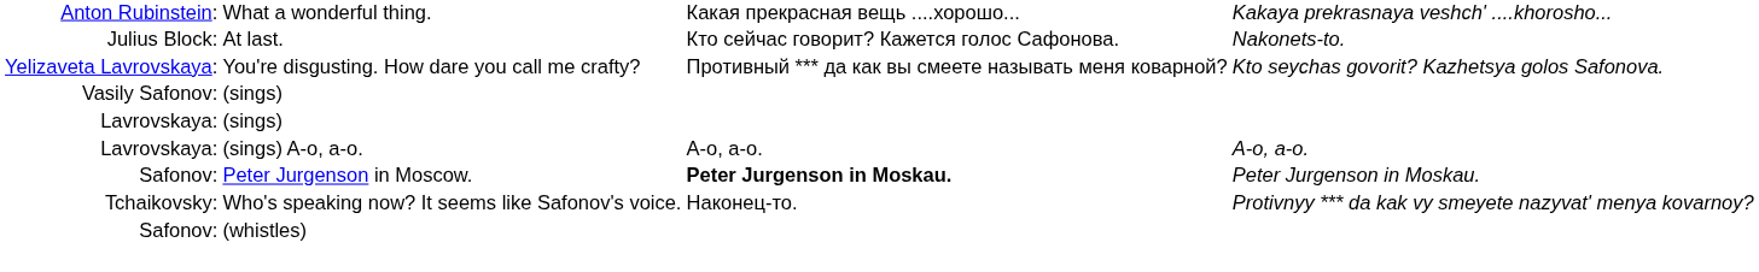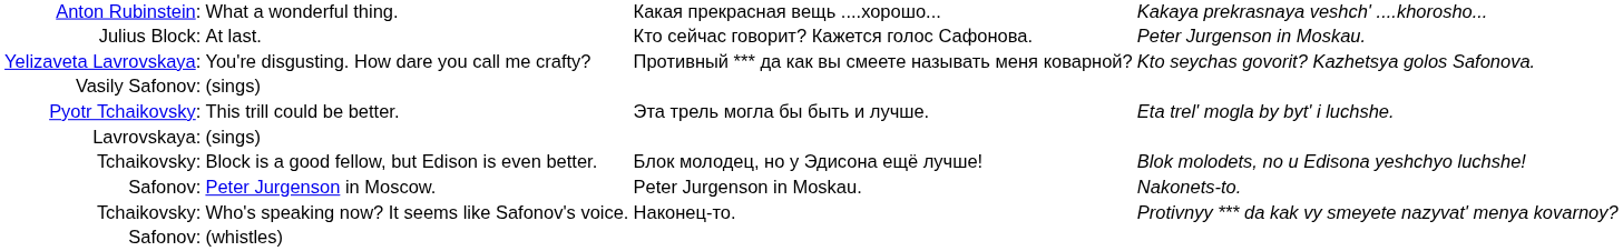At last. | column 4: Nakonets-to. -> Peter Jurgenson in Moskau.
+ row: Pyotr Tchaikovsky: | This trill could be better. | Эта трель могла бы быть и лучше. | Eta trel' mogla by byt' i luchshe.
+ row: Tchaikovsky: | Block is a good fellow, but Edison is even better. | Блок молодец, но у Эдисона ещё лучше! | Blok molodets, no u Edisona yeshchyo luchshe!
- row: Lavrovskaya: | (sings) A-o, a-o. | А-о, а-о. | A-o, a-o.
Peter Jurgenson in Moscow. | column 3: bold -> normal
Peter Jurgenson in Moscow. | column 4: Peter Jurgenson in Moskau. -> Nakonets-to.
